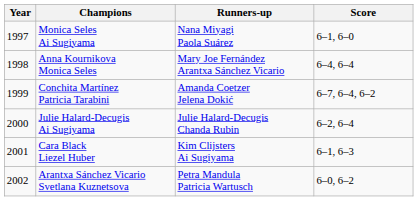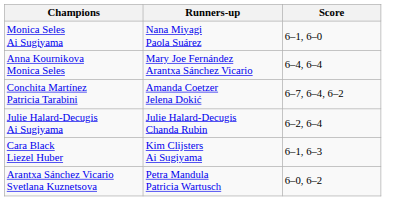- column: Year | 1997 | 1998 | 1999 | 2000 | 2001 | 2002
